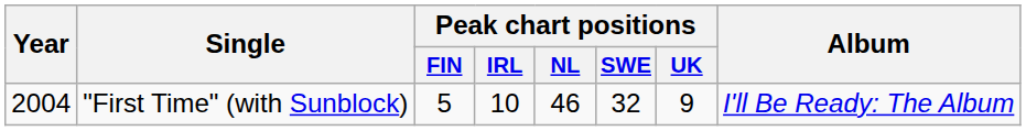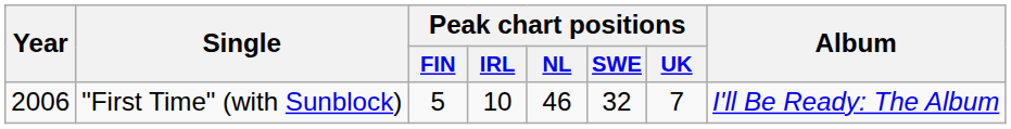"First Time" (with Sunblock) | Year: 2004 -> 2006
"First Time" (with Sunblock) | Peak chart positions / UK: 9 -> 7
